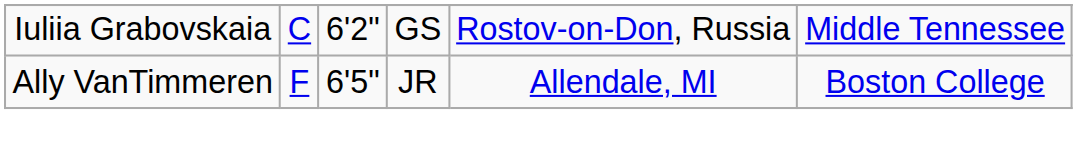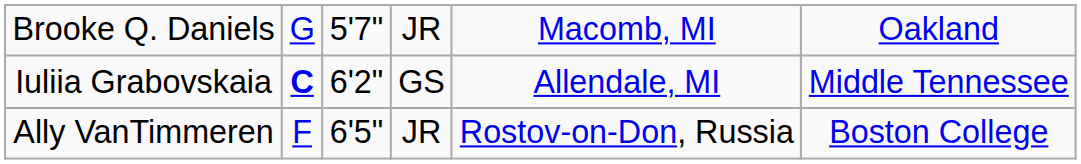+ row: Brooke Q. Daniels | G | 5'7" | JR | Macomb, MI | Oakland
Iuliia Grabovskaia | column 2: normal -> bold
Iuliia Grabovskaia | column 5: Rostov-on-Don, Russia -> Allendale, MI
Ally VanTimmeren | column 5: Allendale, MI -> Rostov-on-Don, Russia
